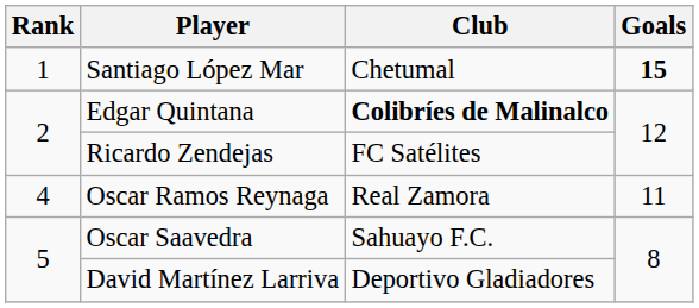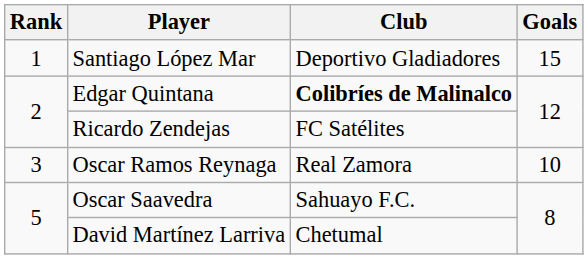Santiago López Mar | Club: Chetumal -> Deportivo Gladiadores
Santiago López Mar | Goals: bold -> normal
Oscar Ramos Reynaga | Rank: 4 -> 3
Oscar Ramos Reynaga | Goals: 11 -> 10
David Martínez Larriva | Club: Deportivo Gladiadores -> Chetumal
